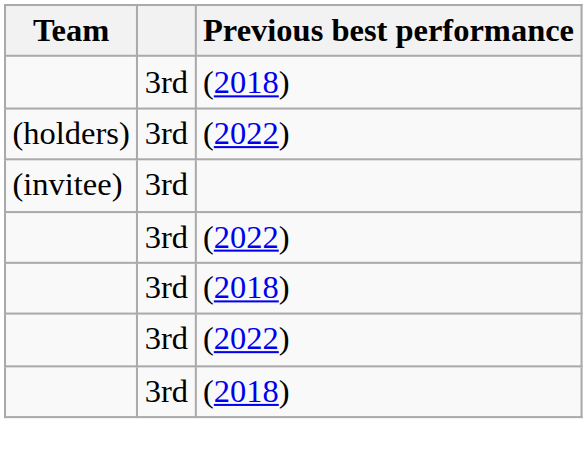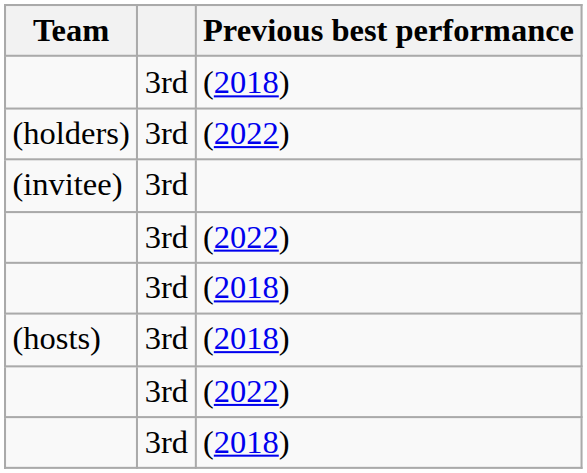+ row: (hosts) | 3rd | (2018)
